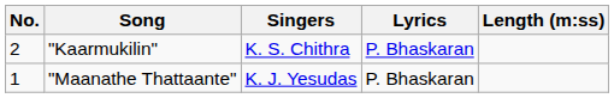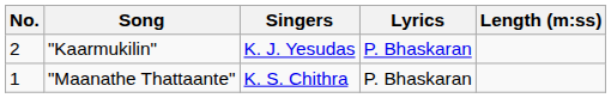"Kaarmukilin" | Singers: K. S. Chithra -> K. J. Yesudas
"Maanathe Thattaante" | Singers: K. J. Yesudas -> K. S. Chithra
